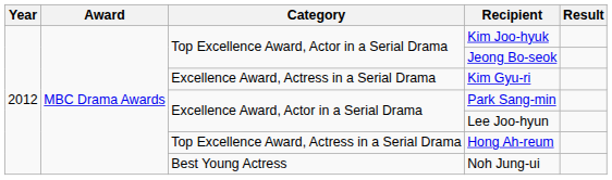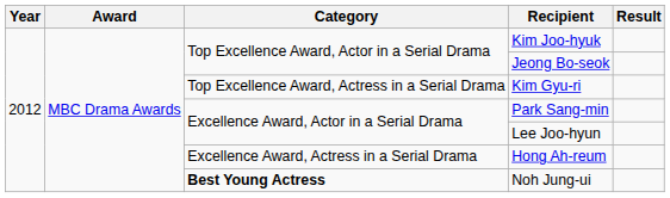Kim Gyu-ri | Category: Excellence Award, Actress in a Serial Drama -> Top Excellence Award, Actress in a Serial Drama
Hong Ah-reum | Category: Top Excellence Award, Actress in a Serial Drama -> Excellence Award, Actress in a Serial Drama
Noh Jung-ui | Category: normal -> bold
